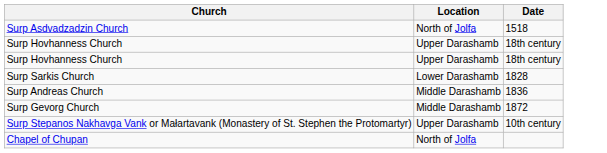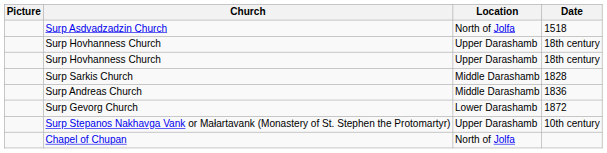+ column: Picture
Surp Sarkis Church | Location: Lower Darashamb -> Middle Darashamb
Surp Gevorg Church | Location: Middle Darashamb -> Lower Darashamb
